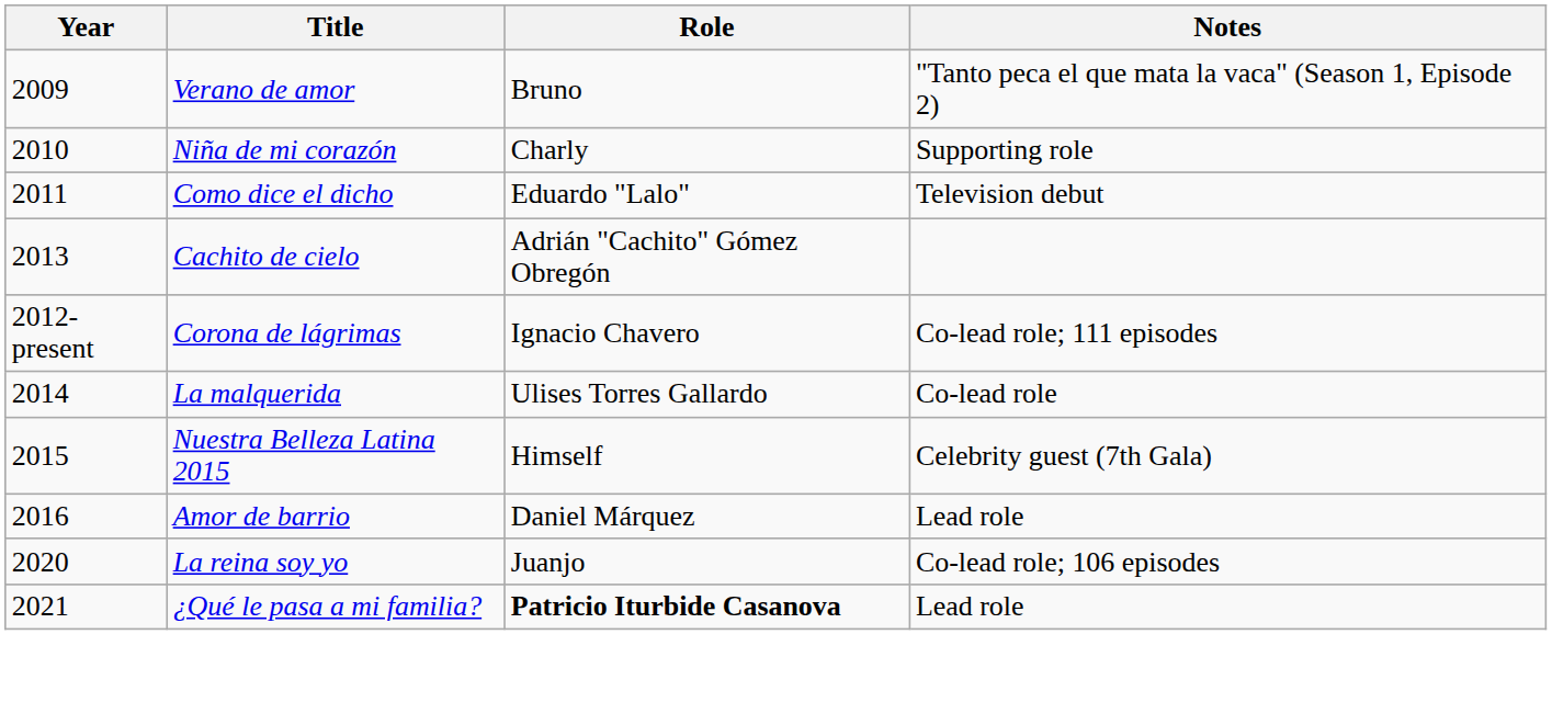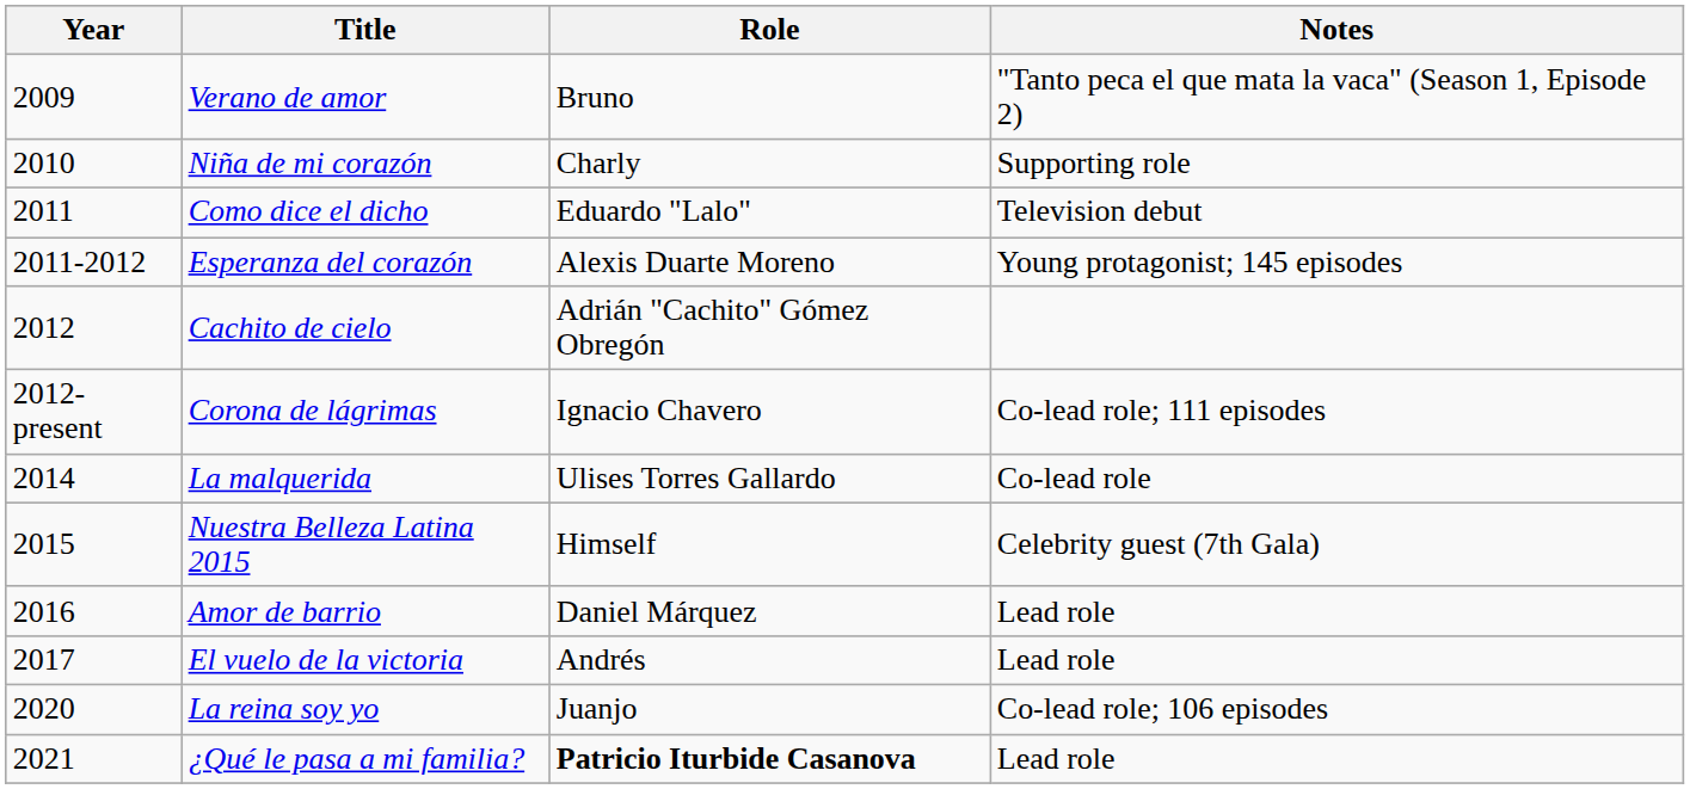+ row: 2011-2012 | Esperanza del corazón | Alexis Duarte Moreno | Young protagonist; 145 episodes
Cachito de cielo | Year: 2013 -> 2012
+ row: 2017 | El vuelo de la victoria | Andrés | Lead role
